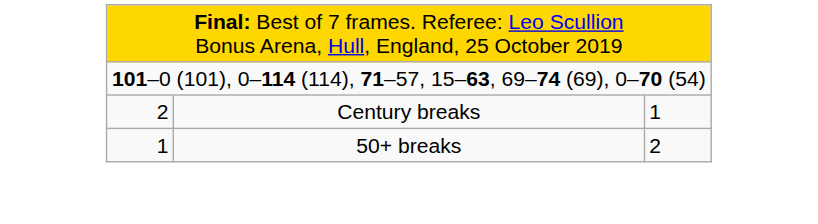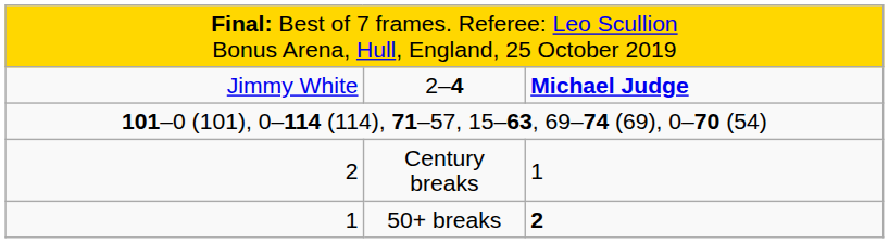+ row: Jimmy White | 2–4 | Michael Judge
50+ breaks | column 3: normal -> bold
